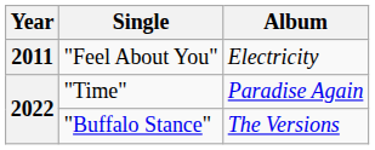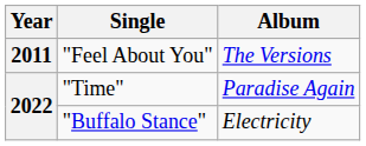"Feel About You" | Album: Electricity -> The Versions
"Buffalo Stance" | Album: The Versions -> Electricity
